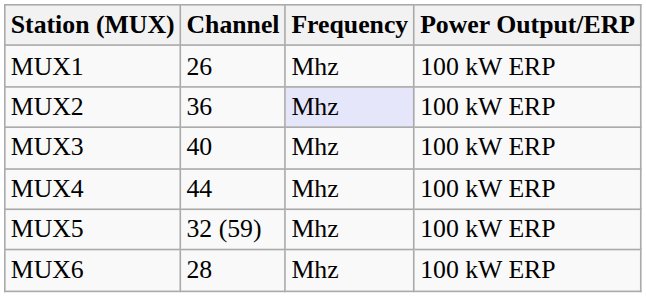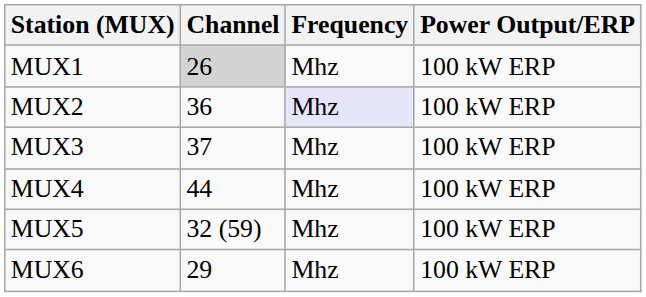MUX1 | Channel: no background -> lightgrey background
MUX3 | Channel: 40 -> 37
MUX6 | Channel: 28 -> 29
